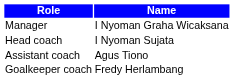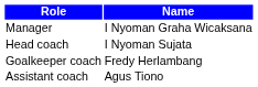rows swapped: Assistant coach <-> Goalkeeper coach
